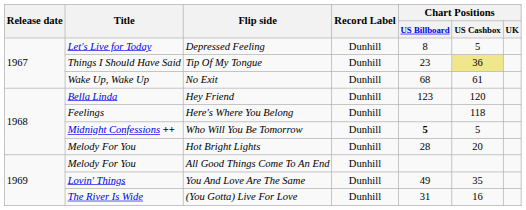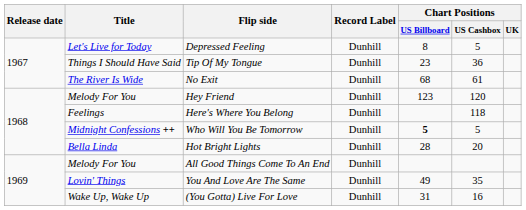Tip Of My Tongue | Chart Positions / US Cashbox: khaki background -> no background
No Exit | Title: Wake Up, Wake Up -> The River Is Wide
Hey Friend | Title: Bella Linda -> Melody For You
Hot Bright Lights | Title: Melody For You -> Bella Linda
(You Gotta) Live For Love | Title: The River Is Wide -> Wake Up, Wake Up
